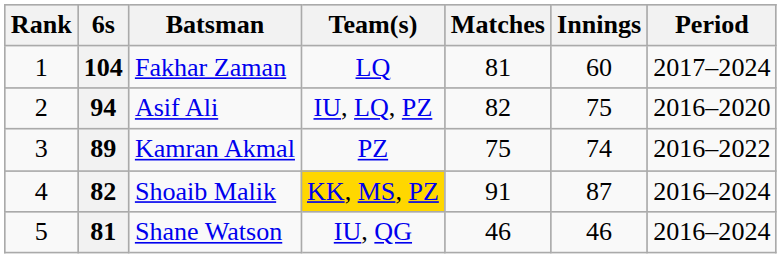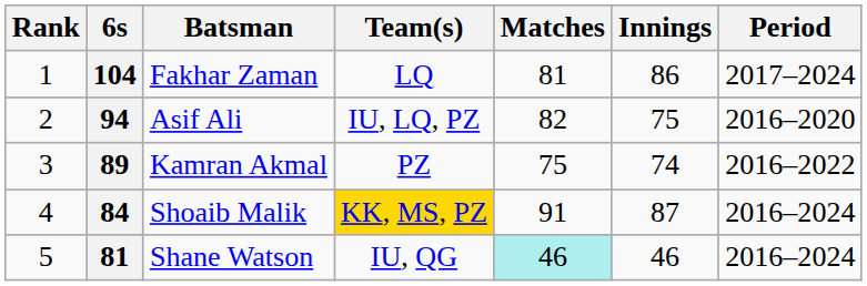Fakhar Zaman | Innings: 60 -> 86
Shoaib Malik | 6s: 82 -> 84
Shane Watson | Matches: no background -> paleturquoise background
